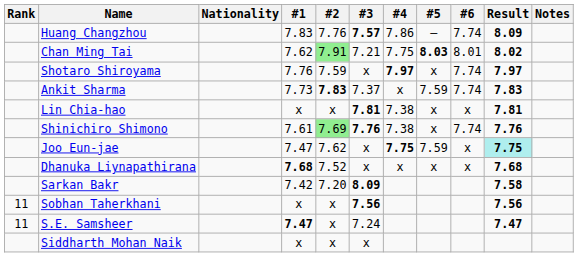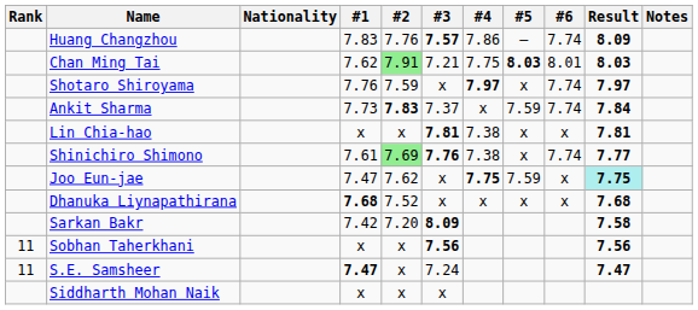Chan Ming Tai | Result: 8.02 -> 8.03
Ankit Sharma | Result: 7.83 -> 7.84
Shinichiro Shimono | Result: 7.76 -> 7.77
